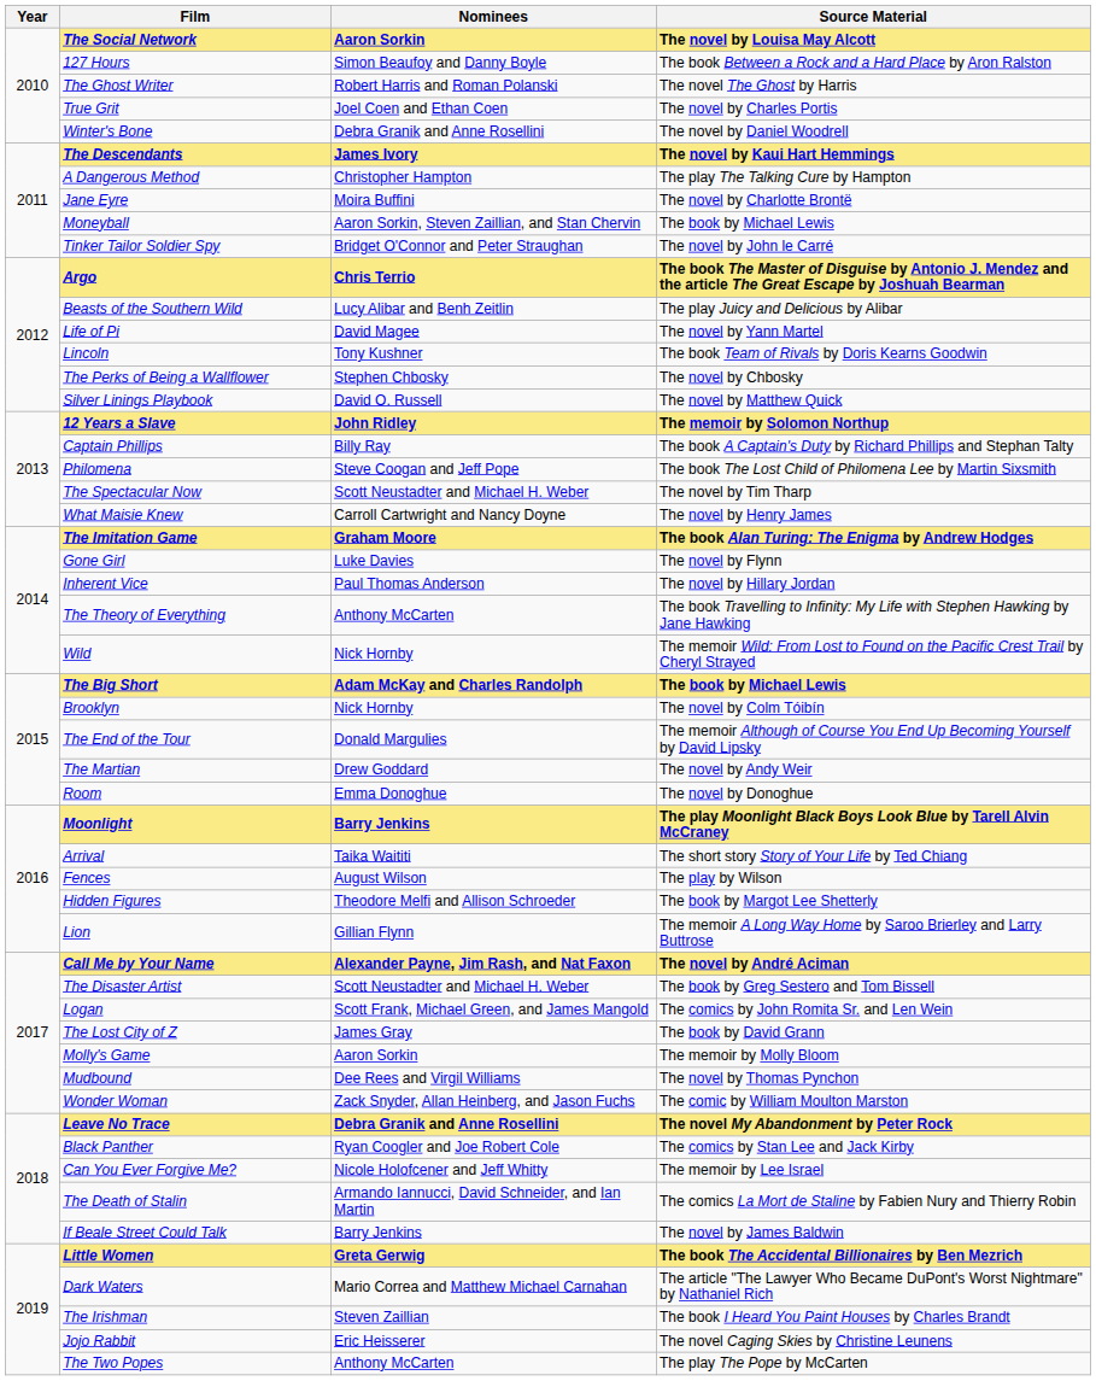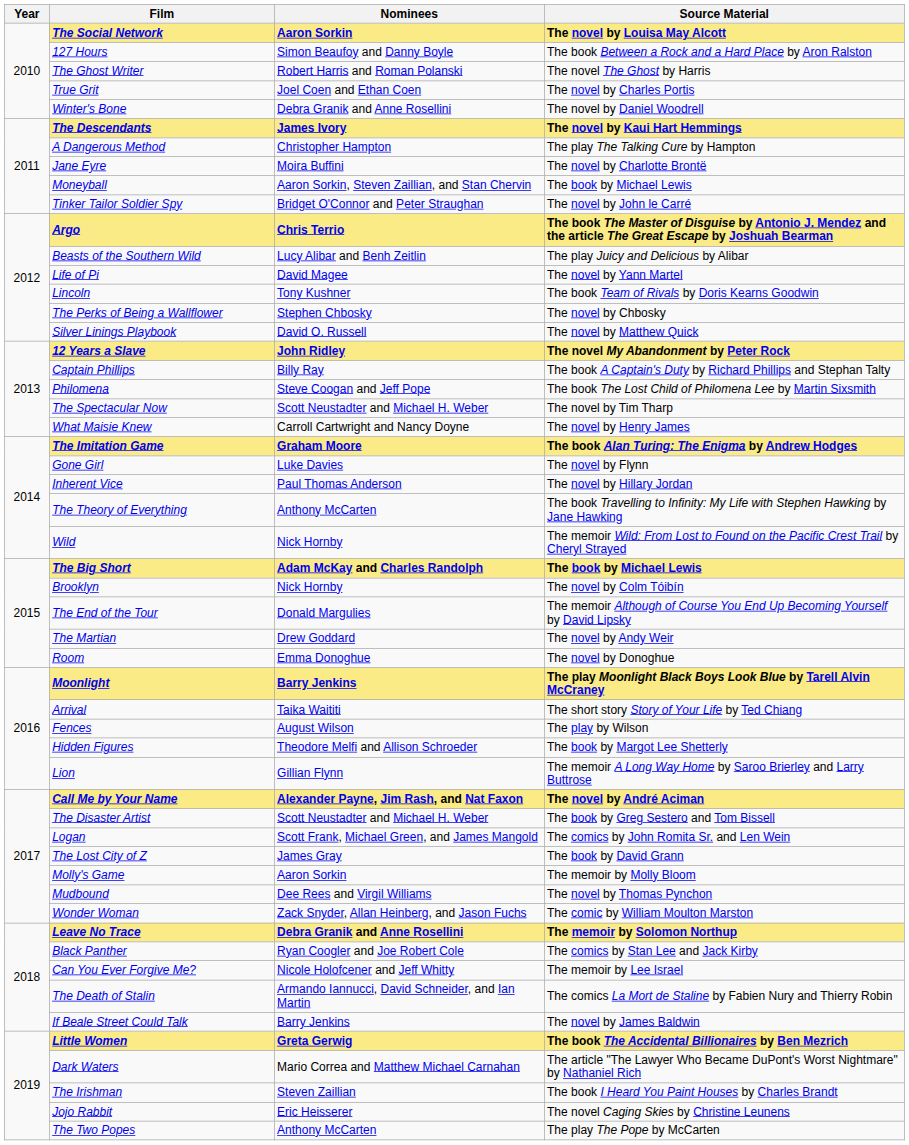12 Years a Slave | Source Material: The memoir by Solomon Northup -> The novel My Abandonment by Peter Rock
Leave No Trace | Source Material: The novel My Abandonment by Peter Rock -> The memoir by Solomon Northup
